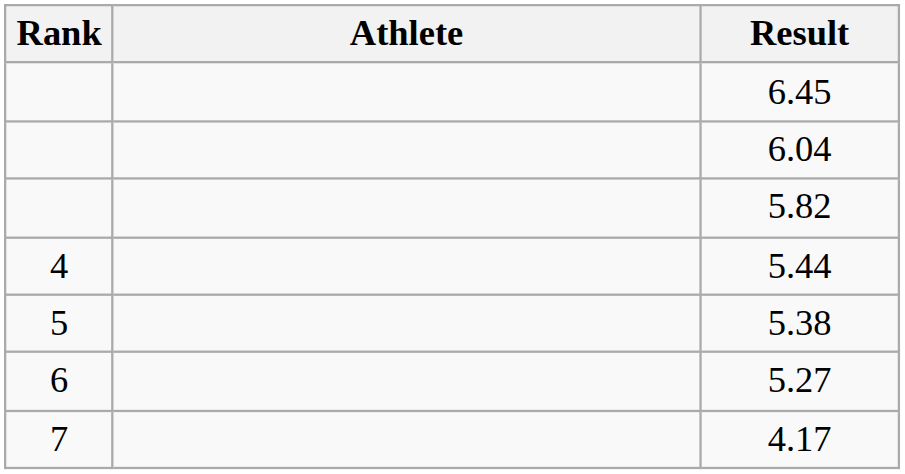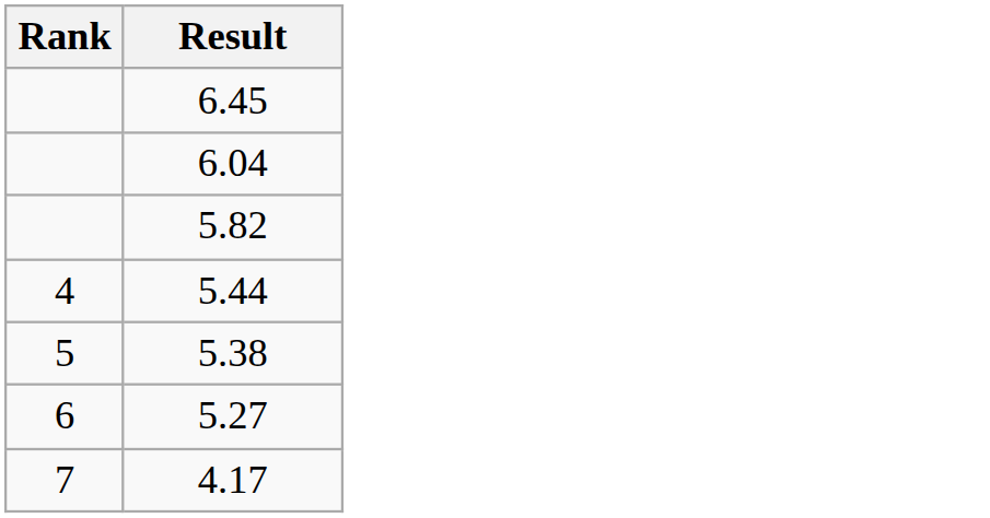- column: Athlete
